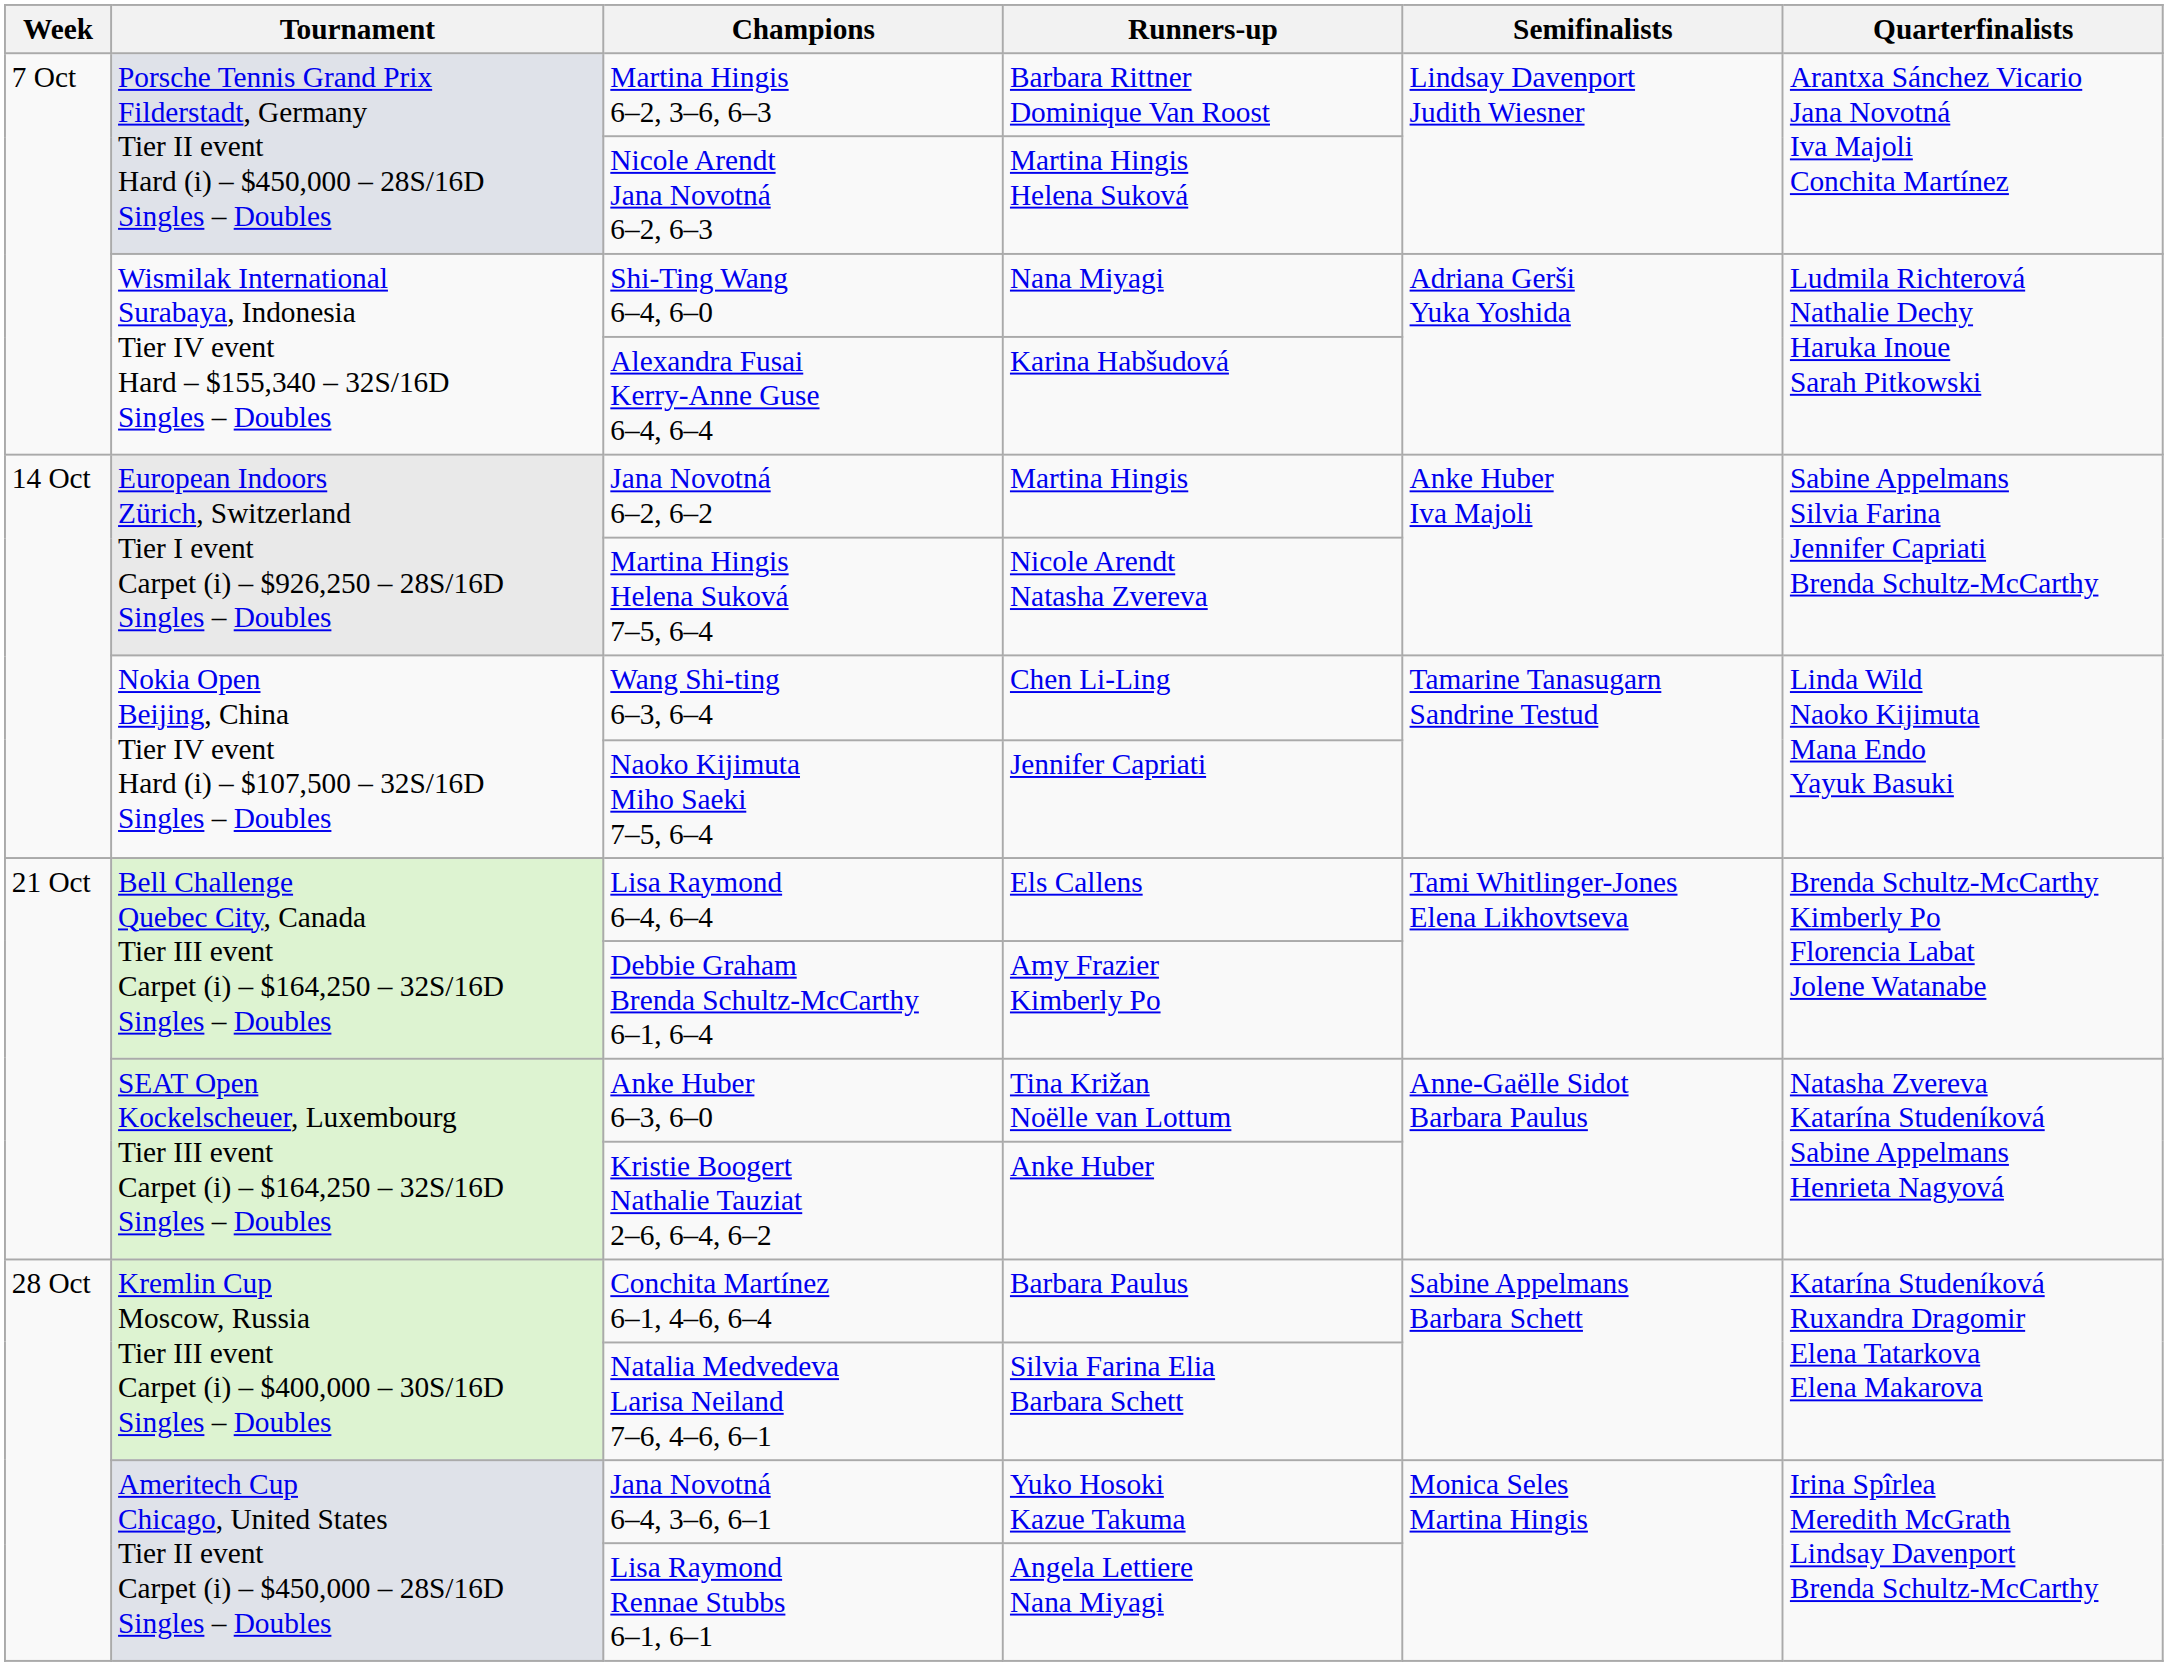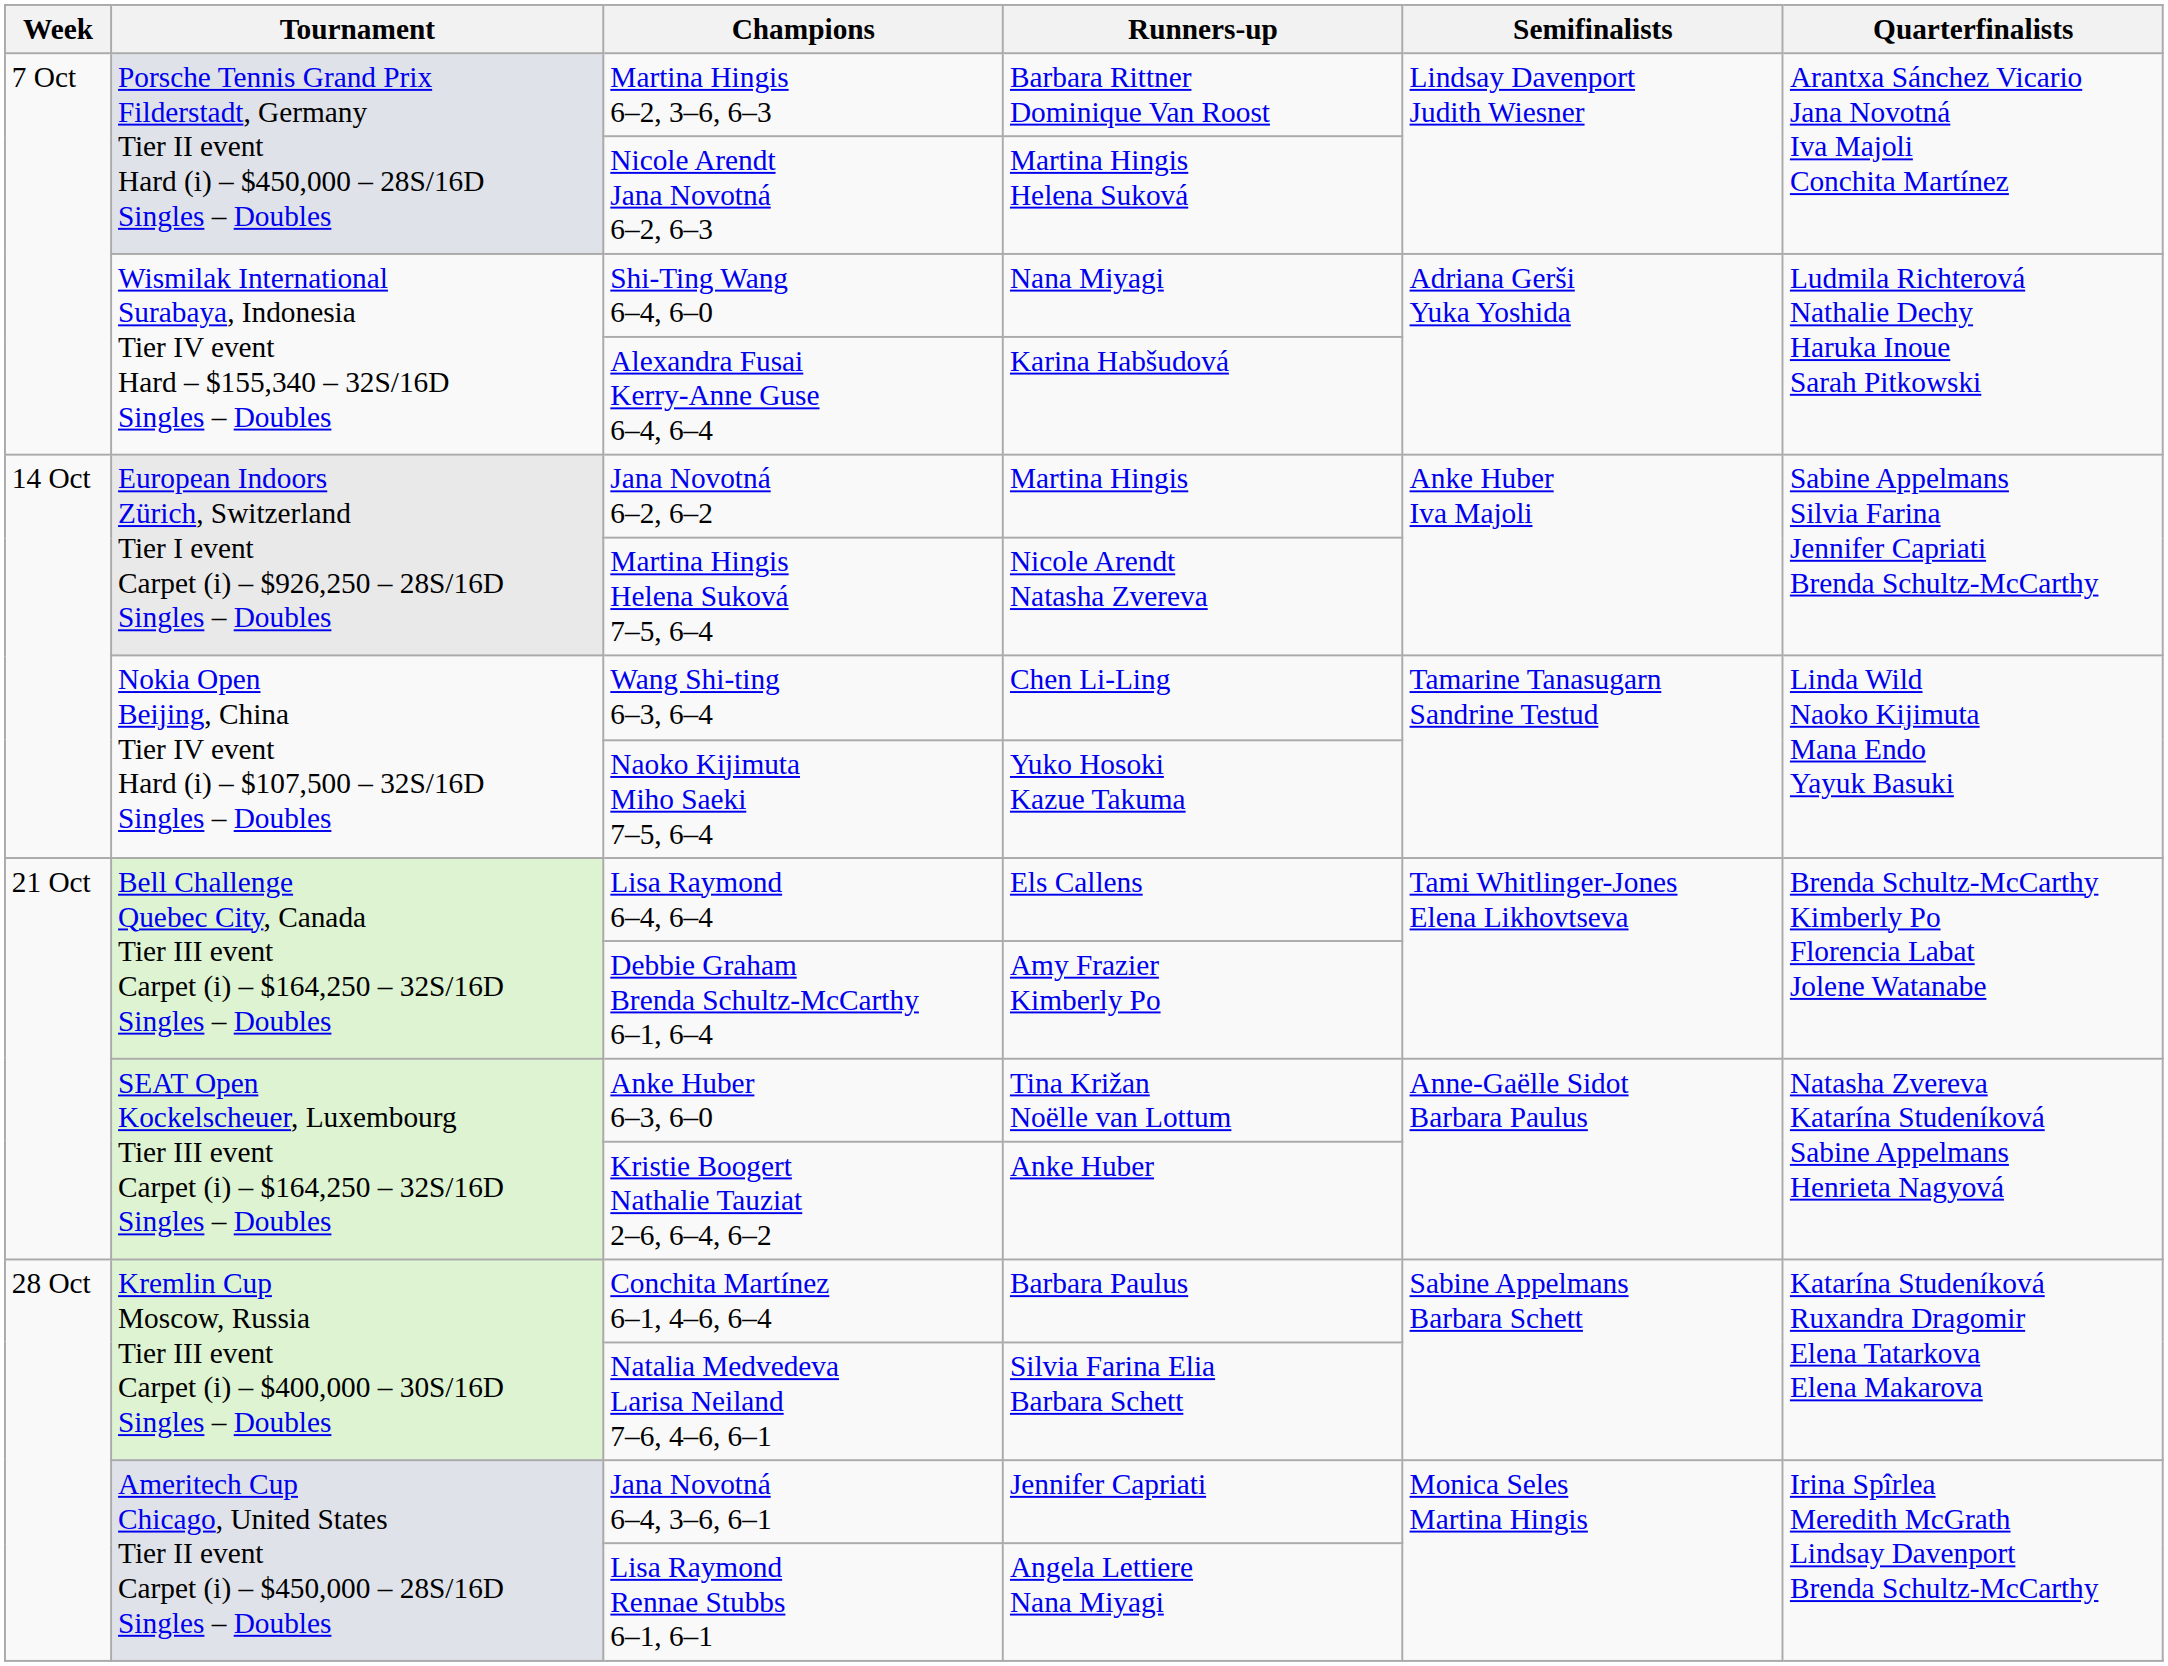Naoko Kijimuta Miho Saeki 7–5, 6–4 | Runners-up: Jennifer Capriati -> Yuko Hosoki Kazue Takuma
Jana Novotná 6–4, 3–6, 6–1 | Runners-up: Yuko Hosoki Kazue Takuma -> Jennifer Capriati
